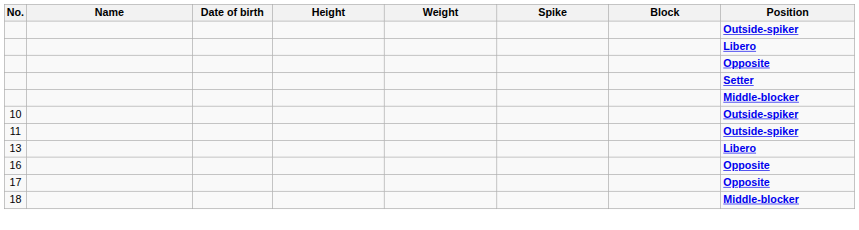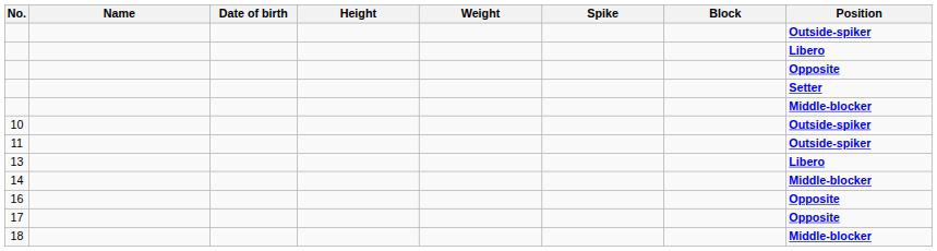+ row: 14 | Middle-blocker
